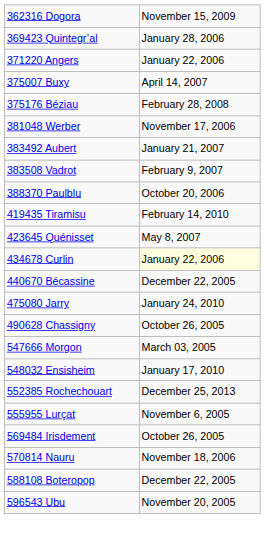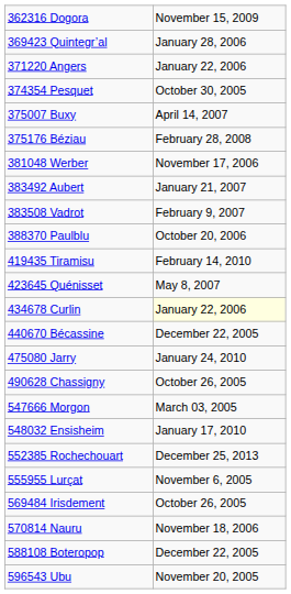+ row: 374354 Pesquet | October 30, 2005
